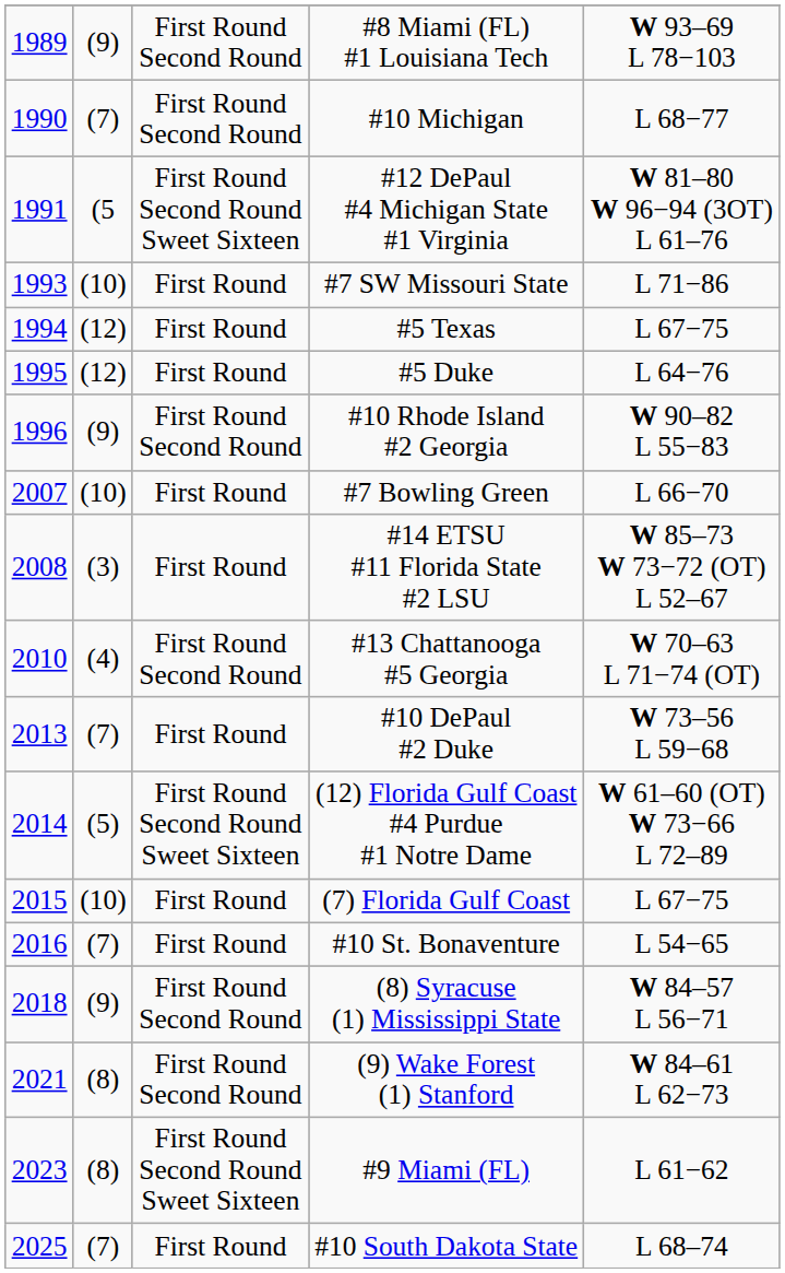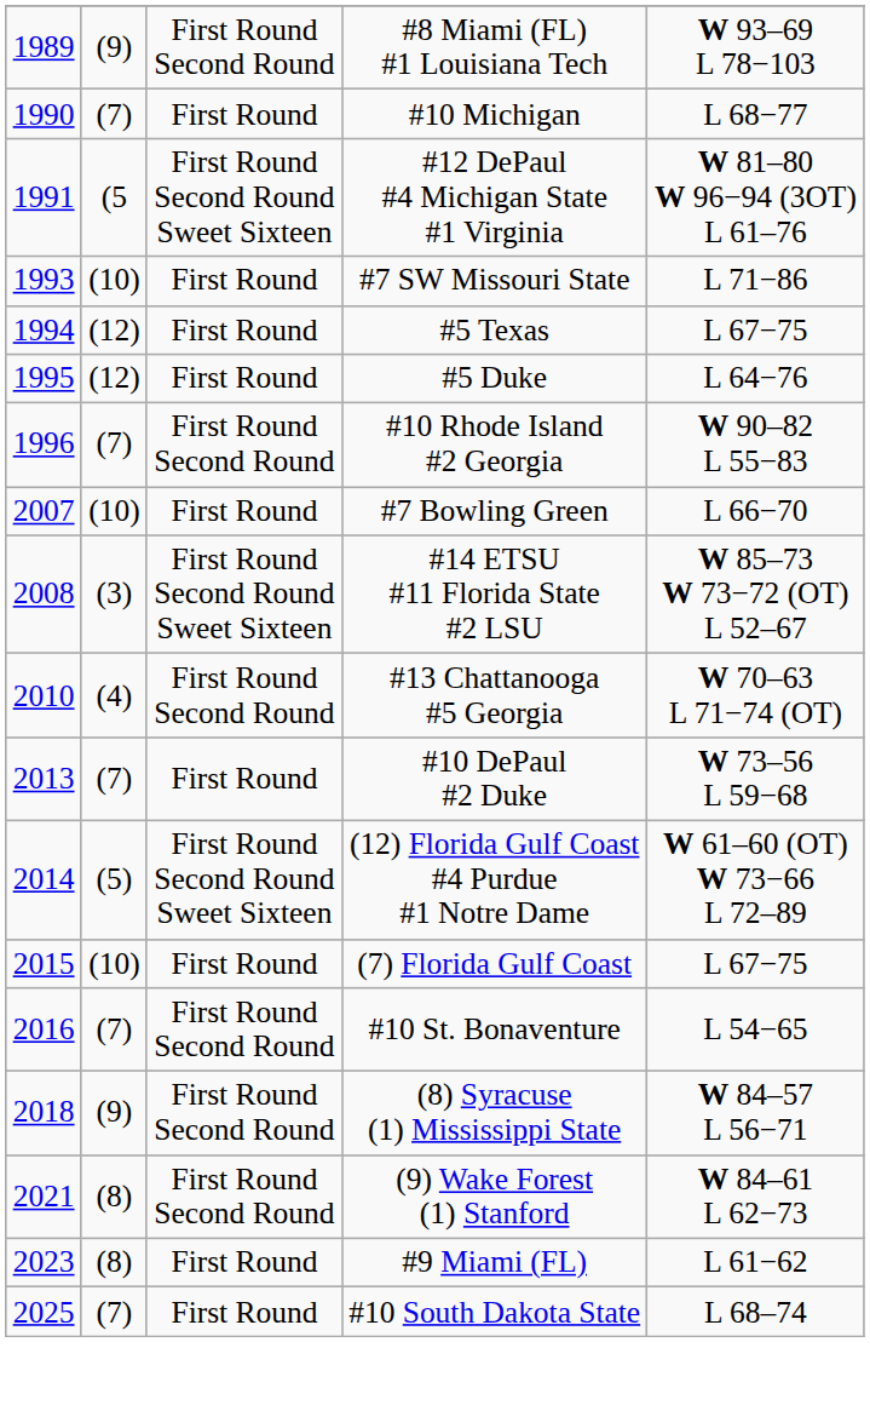#10 Michigan | column 3: First Round Second Round -> First Round
#10 Rhode Island #2 Georgia | column 2: (9) -> (7)
#14 ETSU #11 Florida State #2 LSU | column 3: First Round -> First Round Second Round Sweet Sixteen
#10 St. Bonaventure | column 3: First Round -> First Round Second Round
#9 Miami (FL) | column 3: First Round Second Round Sweet Sixteen -> First Round
